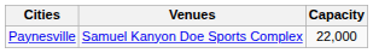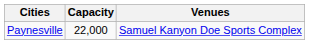columns swapped: Venues <-> Capacity
